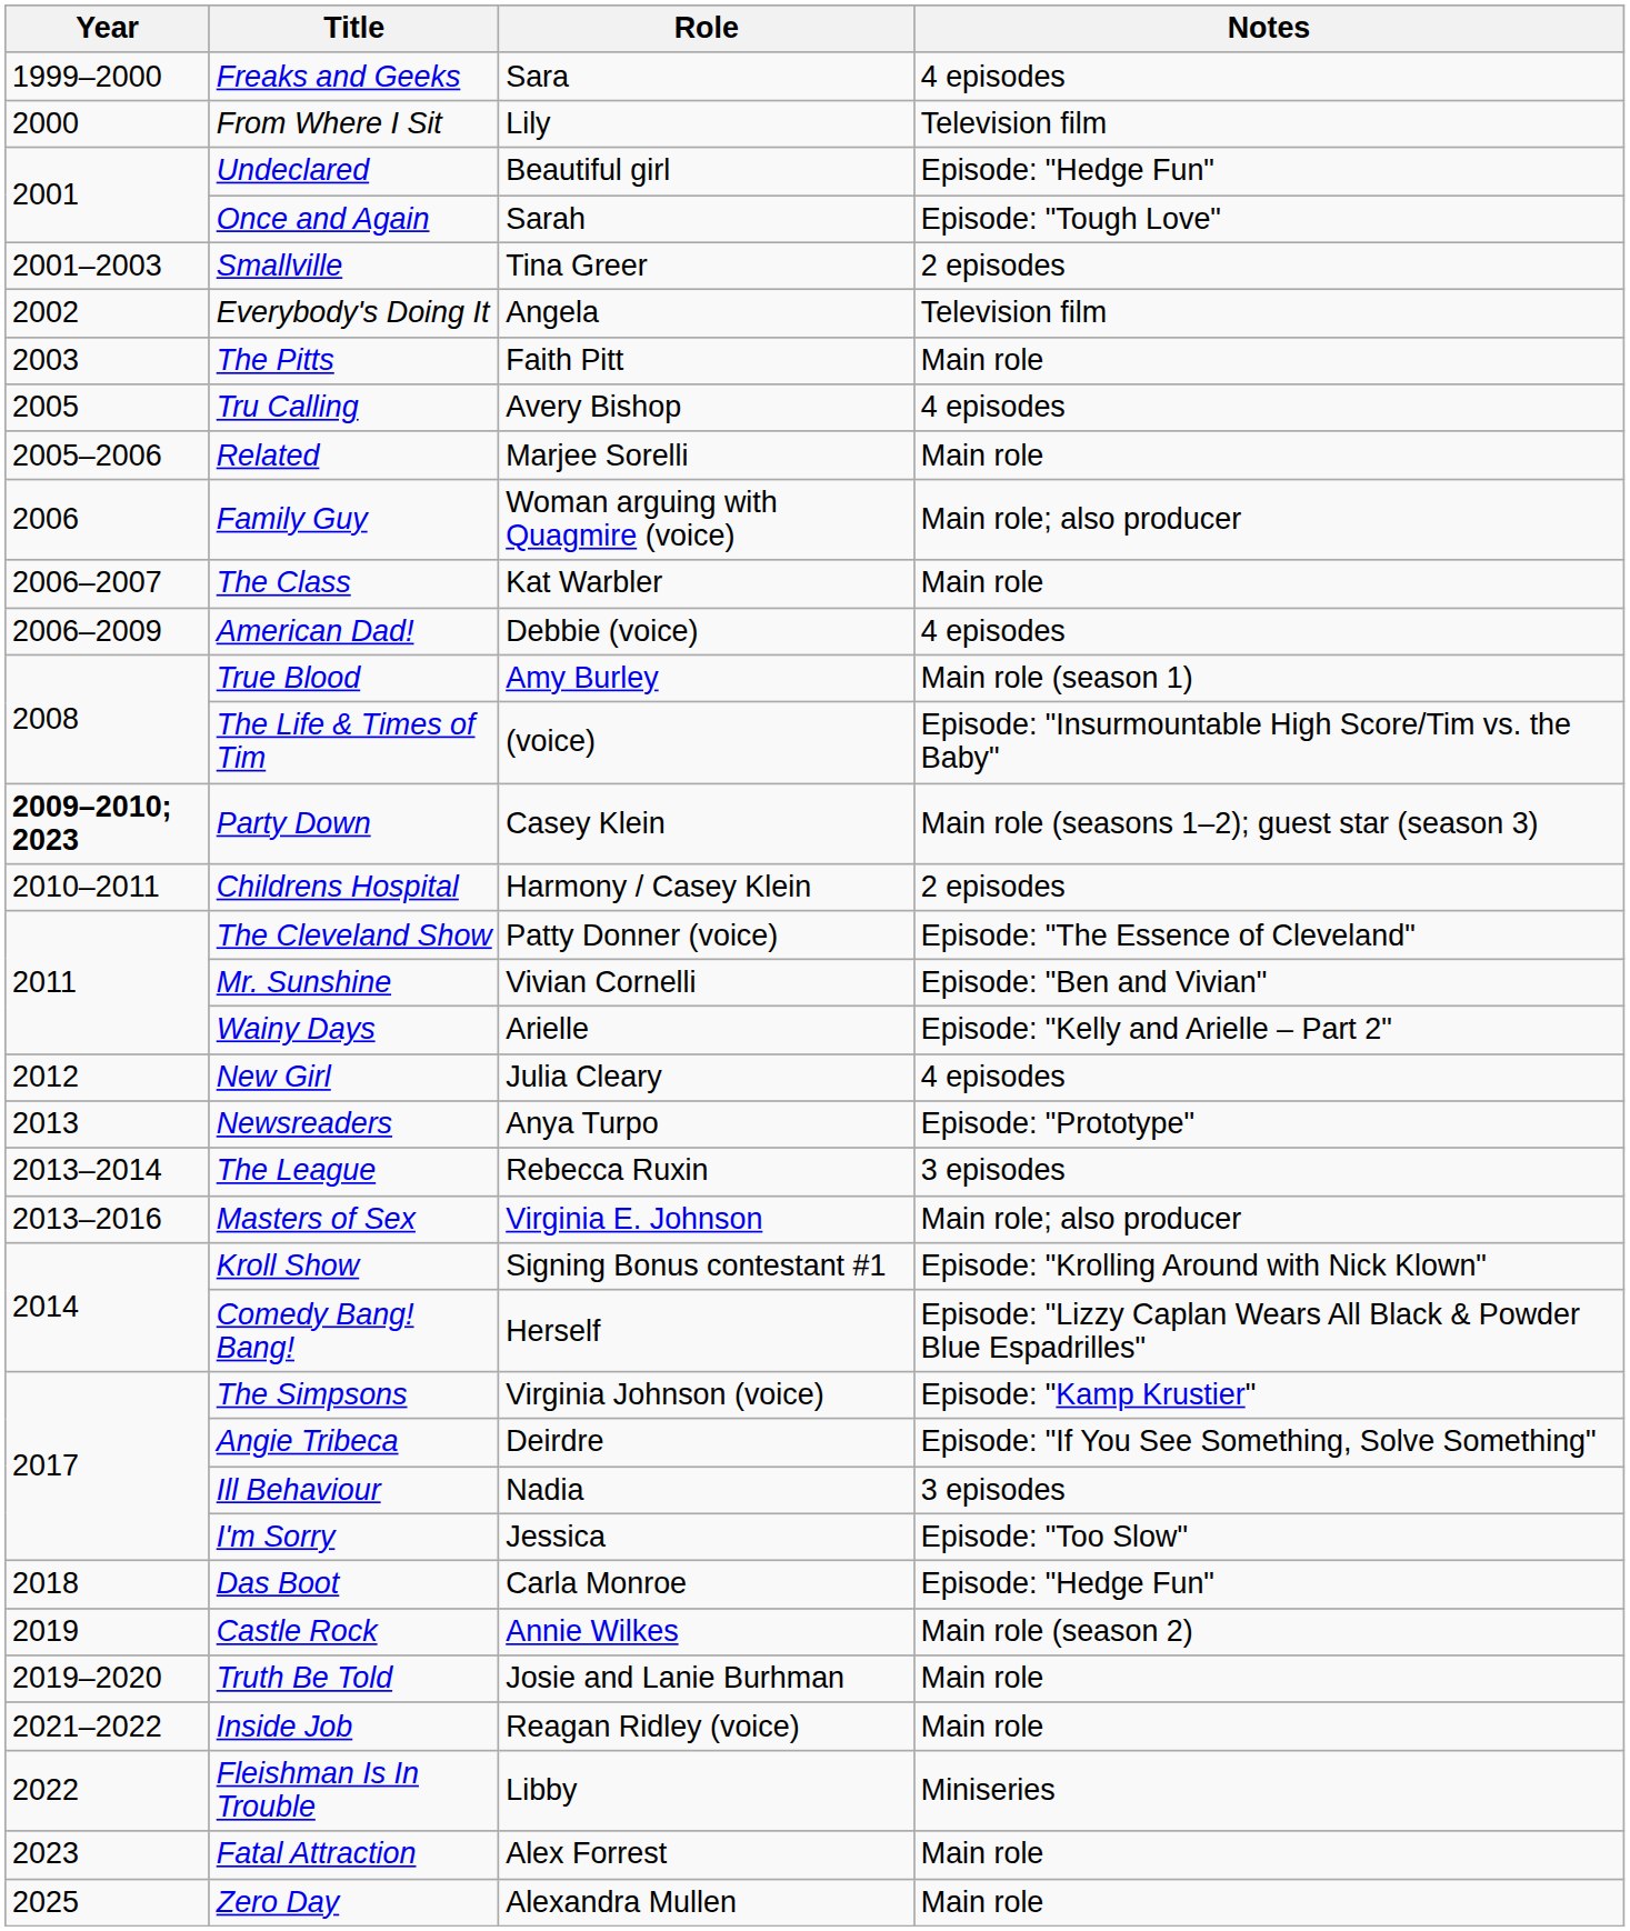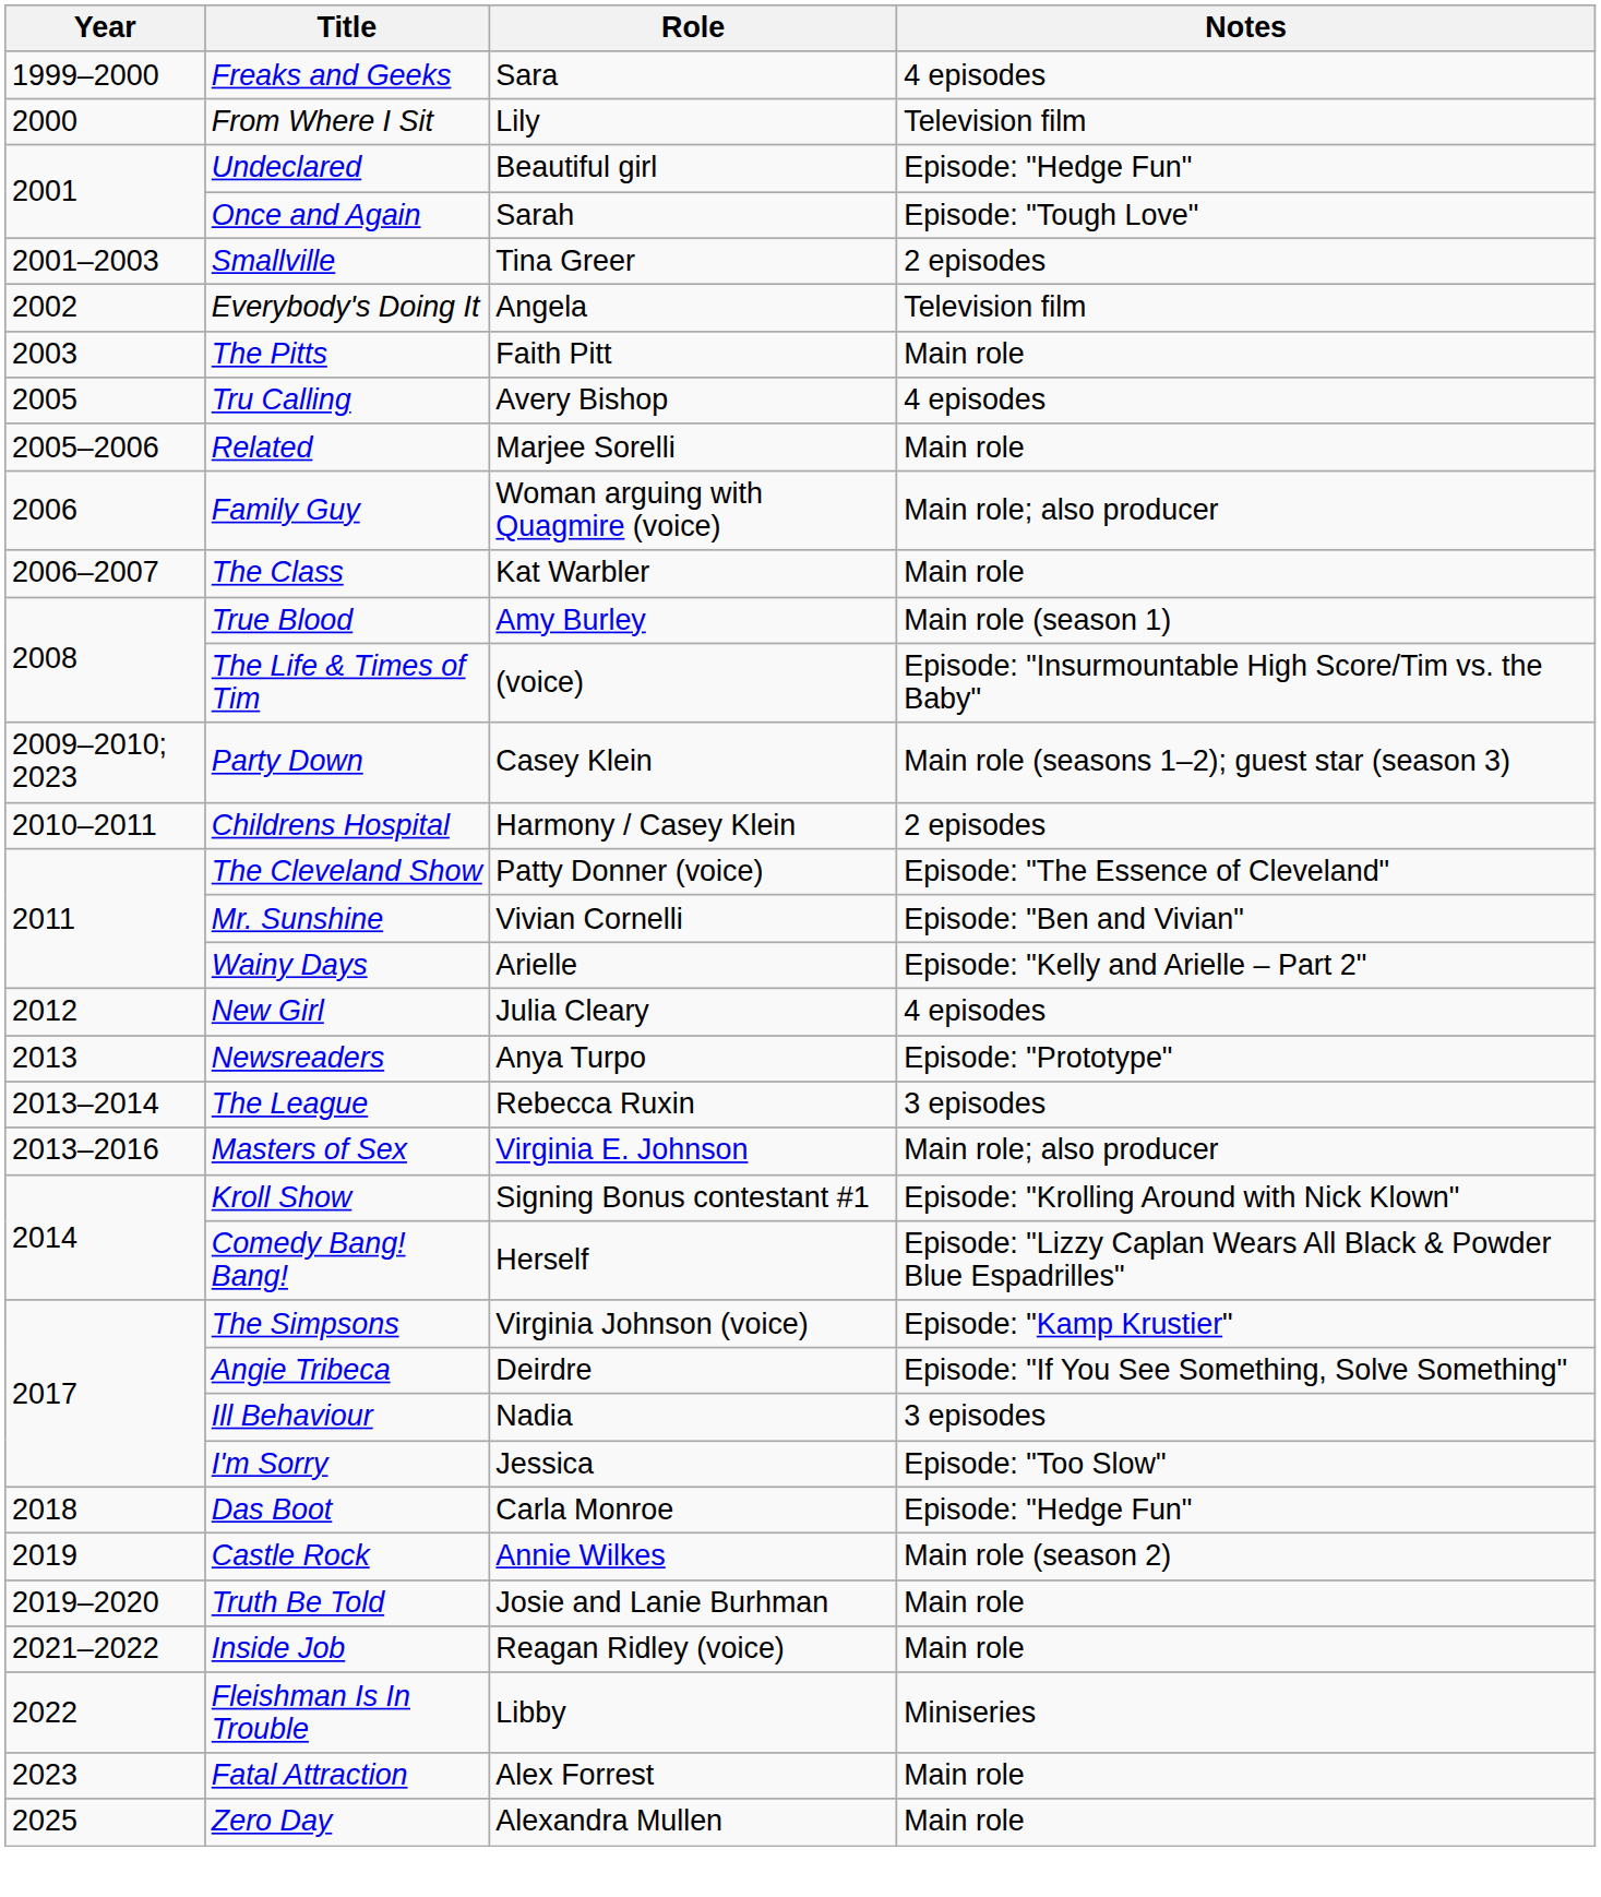- row: 2006–2009 | American Dad! | Debbie (voice) | 4 episodes
Party Down | Year: bold -> normal
